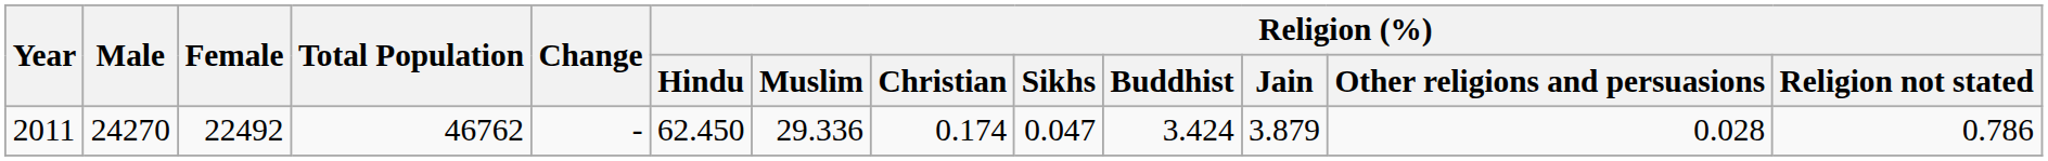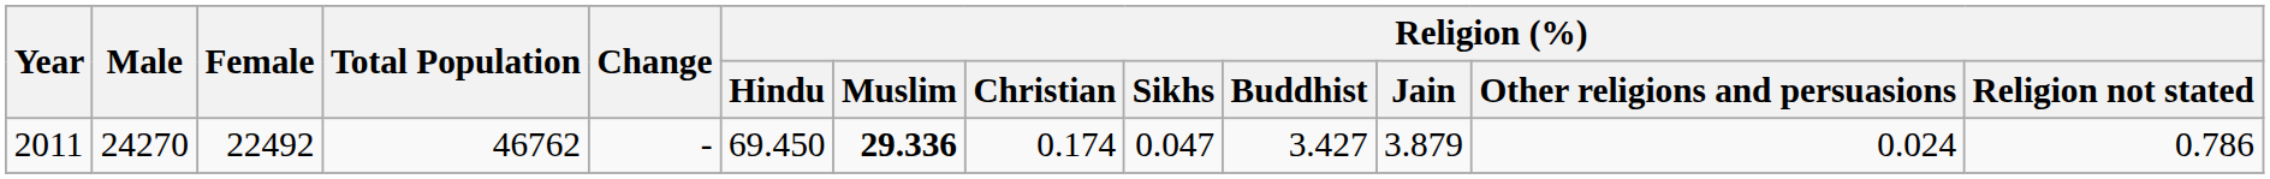2011 | Religion (%) / Hindu: 62.450 -> 69.450
2011 | Religion (%) / Muslim: normal -> bold
2011 | Religion (%) / Buddhist: 3.424 -> 3.427
2011 | Religion (%) / Other religions and persuasions: 0.028 -> 0.024
